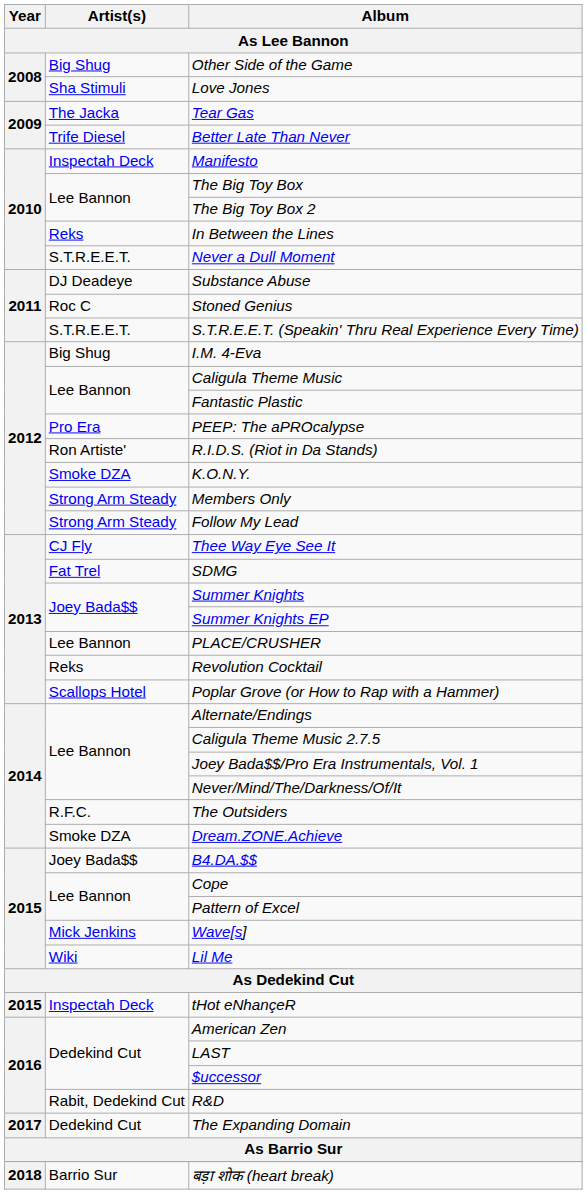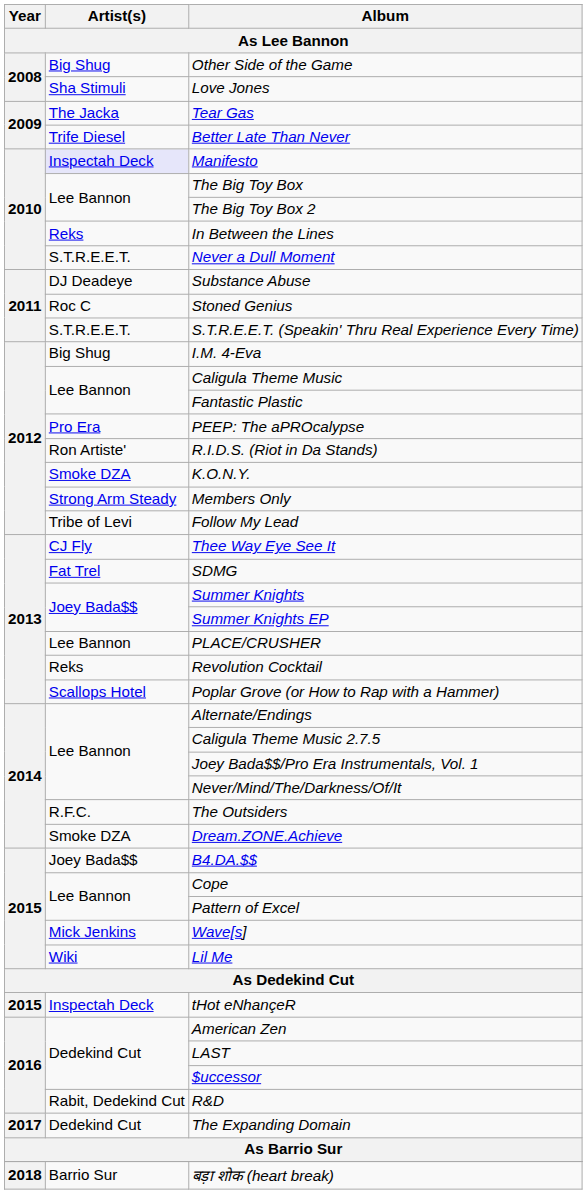Manifesto | Artist(s): no background -> lavender background
Follow My Lead | Artist(s): Strong Arm Steady -> Tribe of Levi
